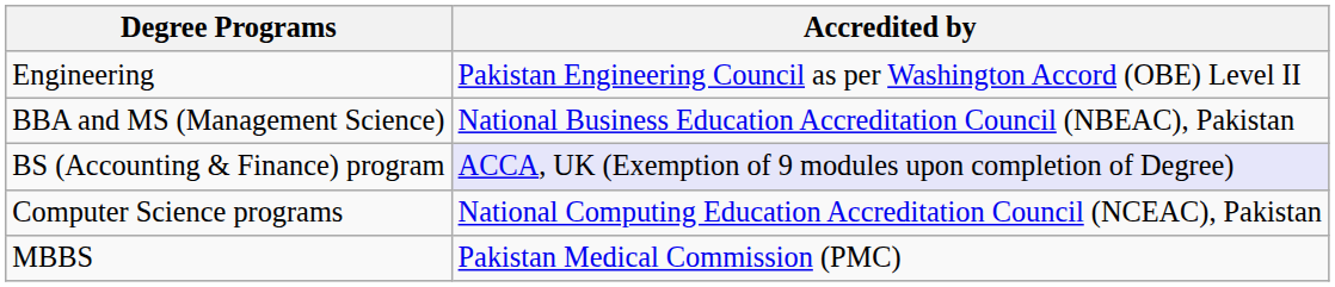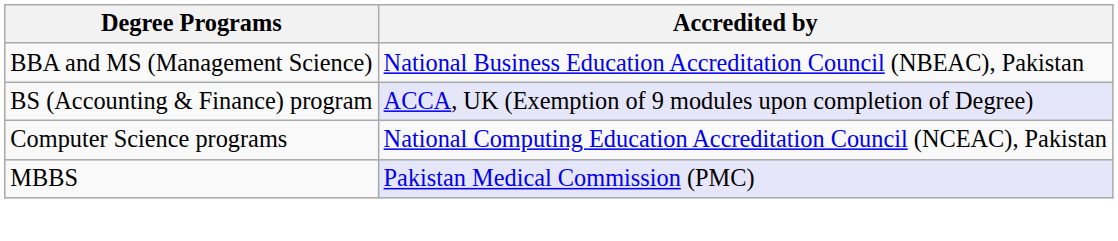- row: Engineering | Pakistan Engineering Council as per Washington Accord (OBE) Level II
MBBS | Accredited by: no background -> lavender background
